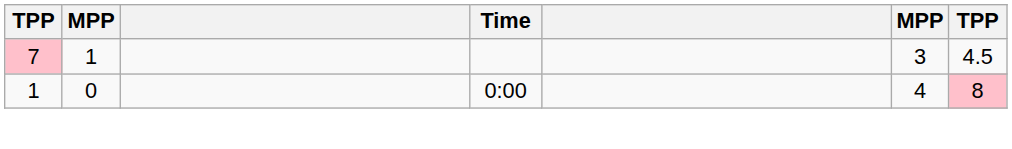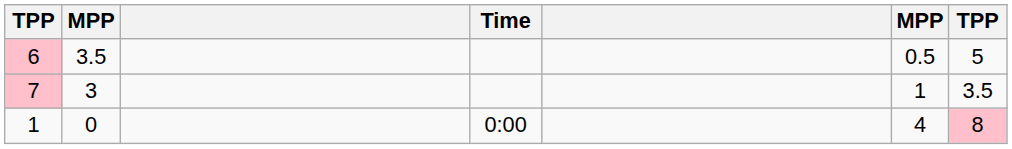+ row: 6 | 3.5 | 0.5 | 5
7 | column 2: 1 -> 3
7 | column 6: 3 -> 1
7 | column 7: 4.5 -> 3.5
